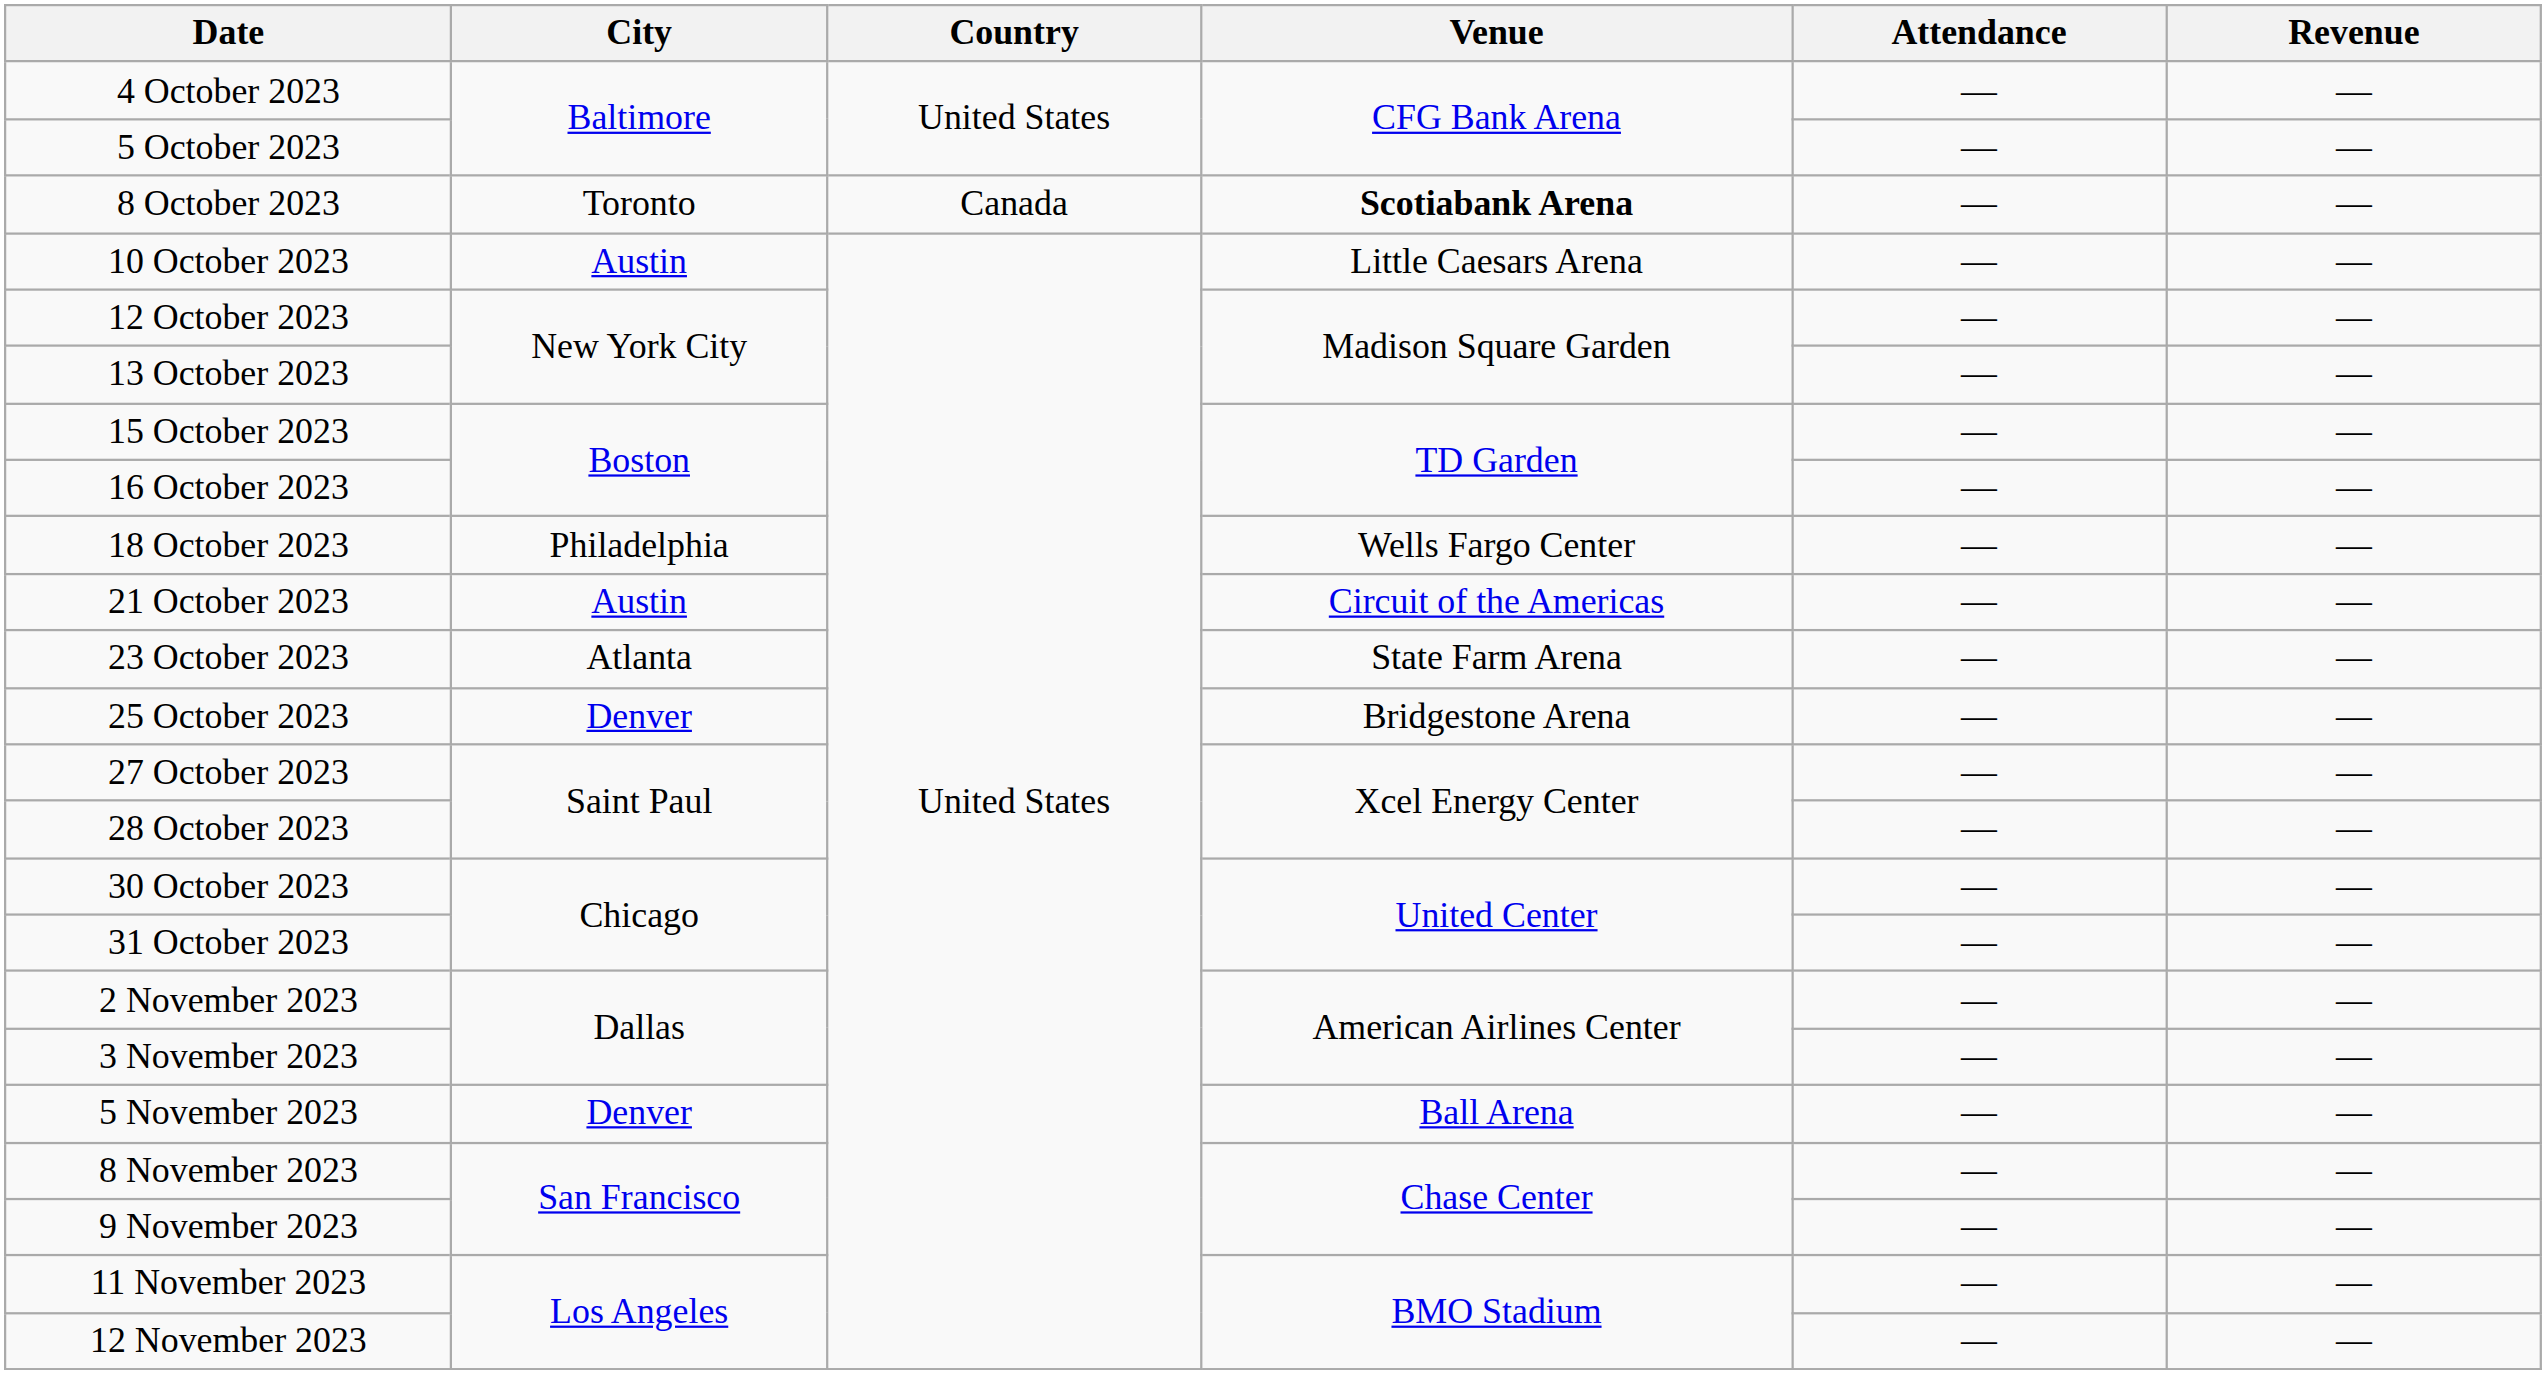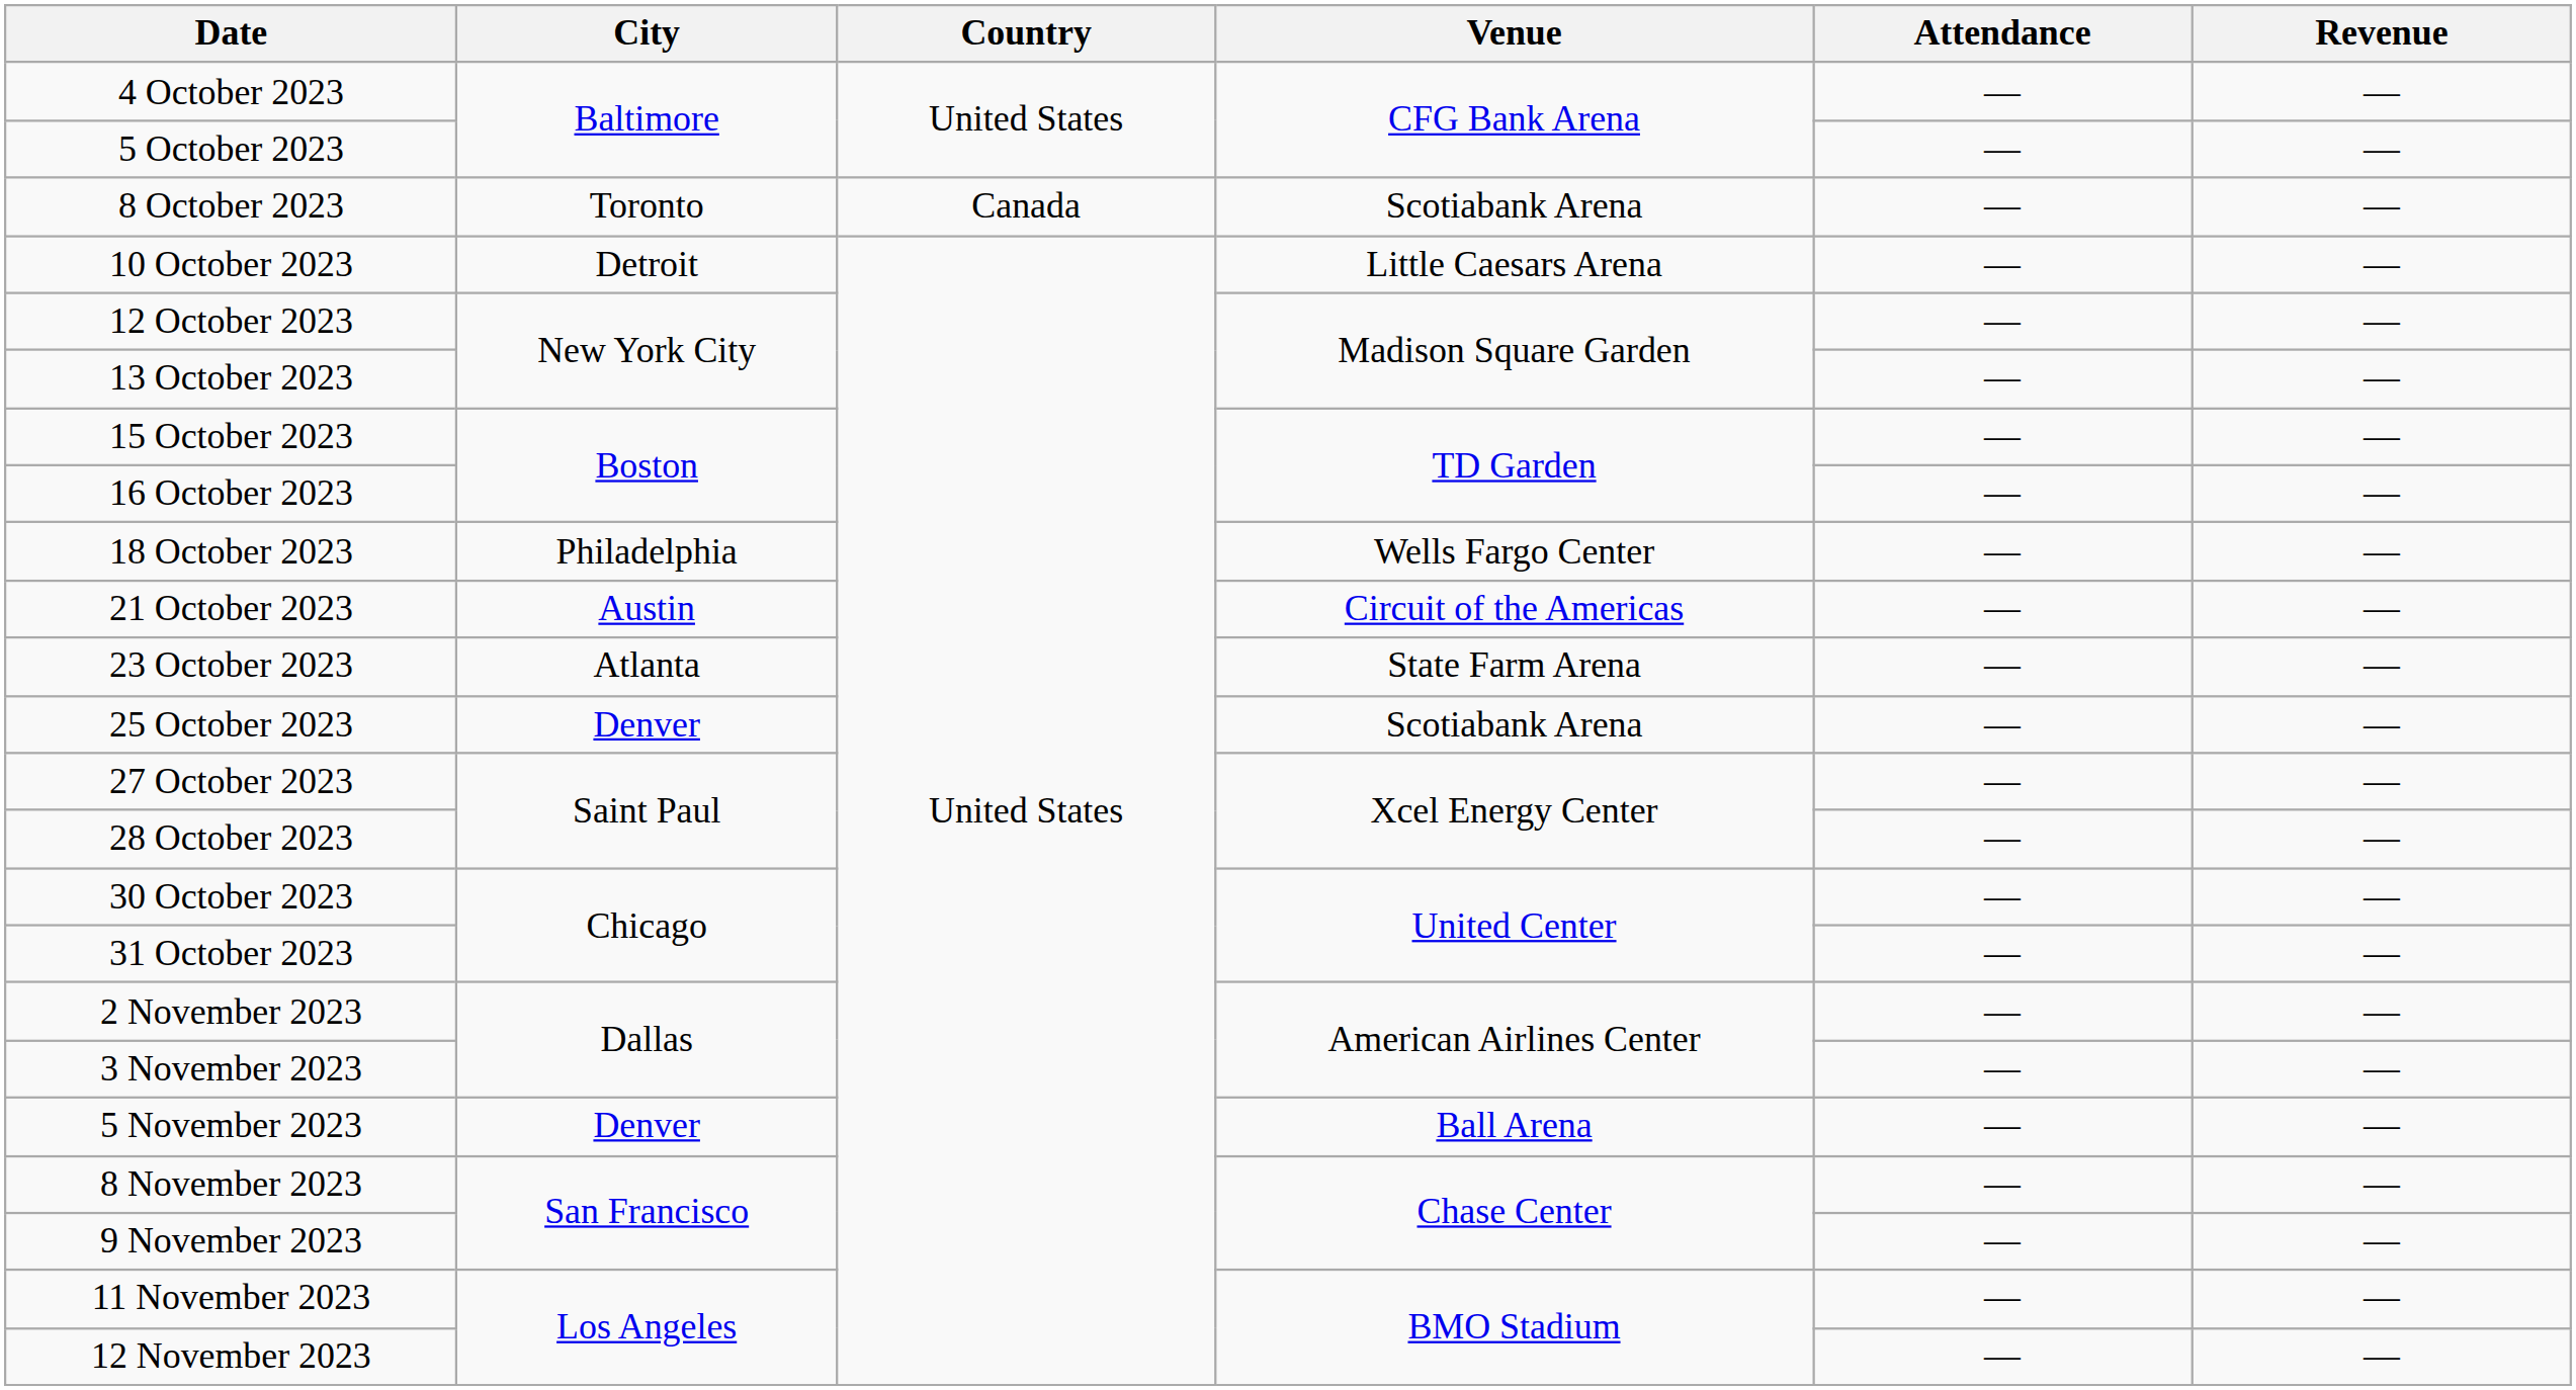8 October 2023 | Venue: bold -> normal
10 October 2023 | City: Austin -> Detroit
25 October 2023 | Venue: Bridgestone Arena -> Scotiabank Arena
